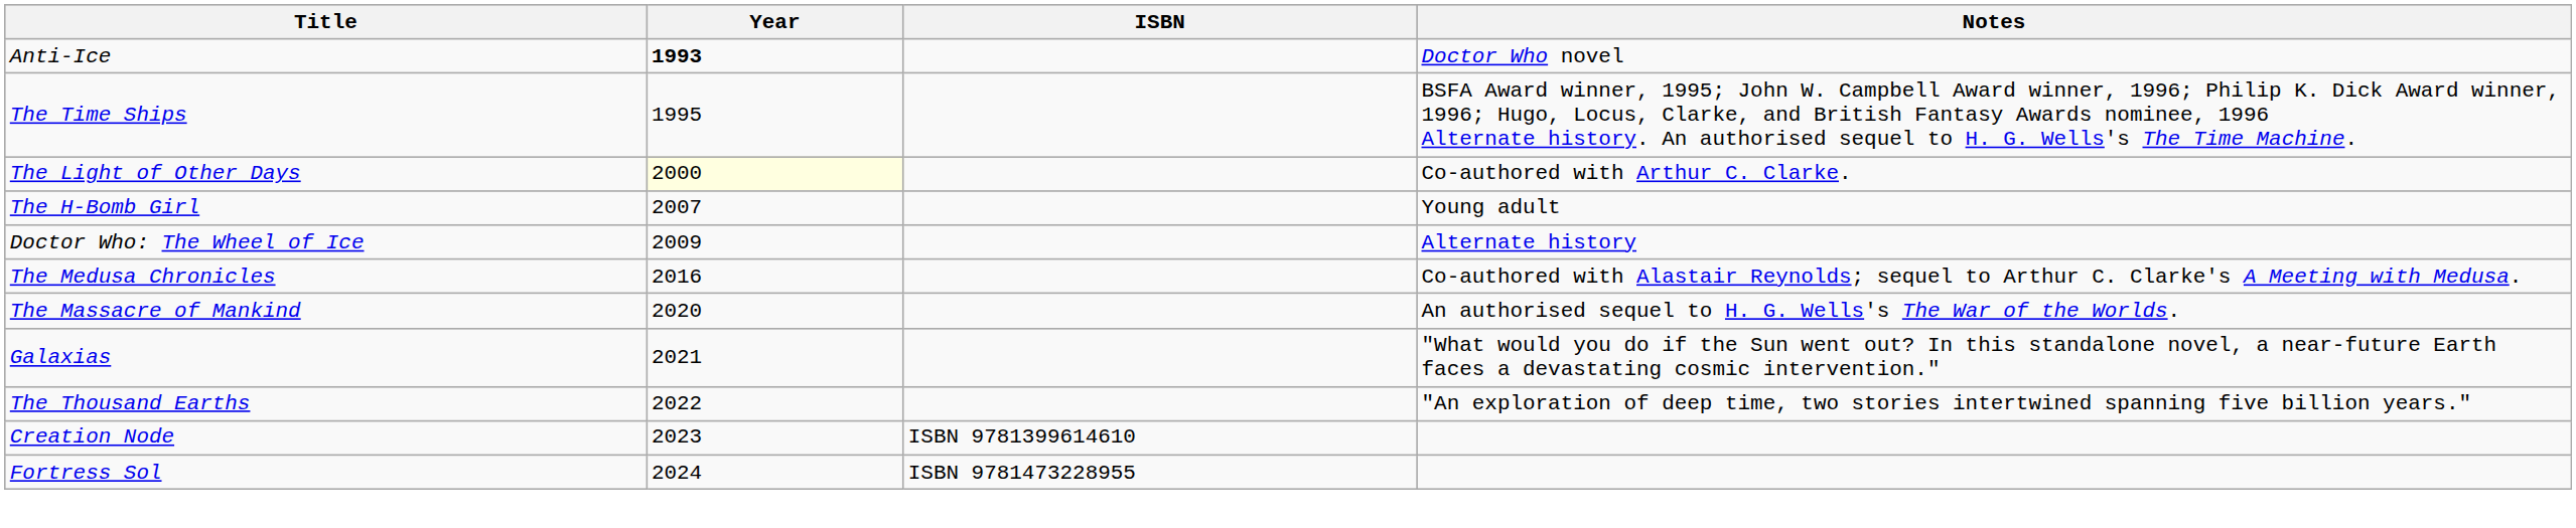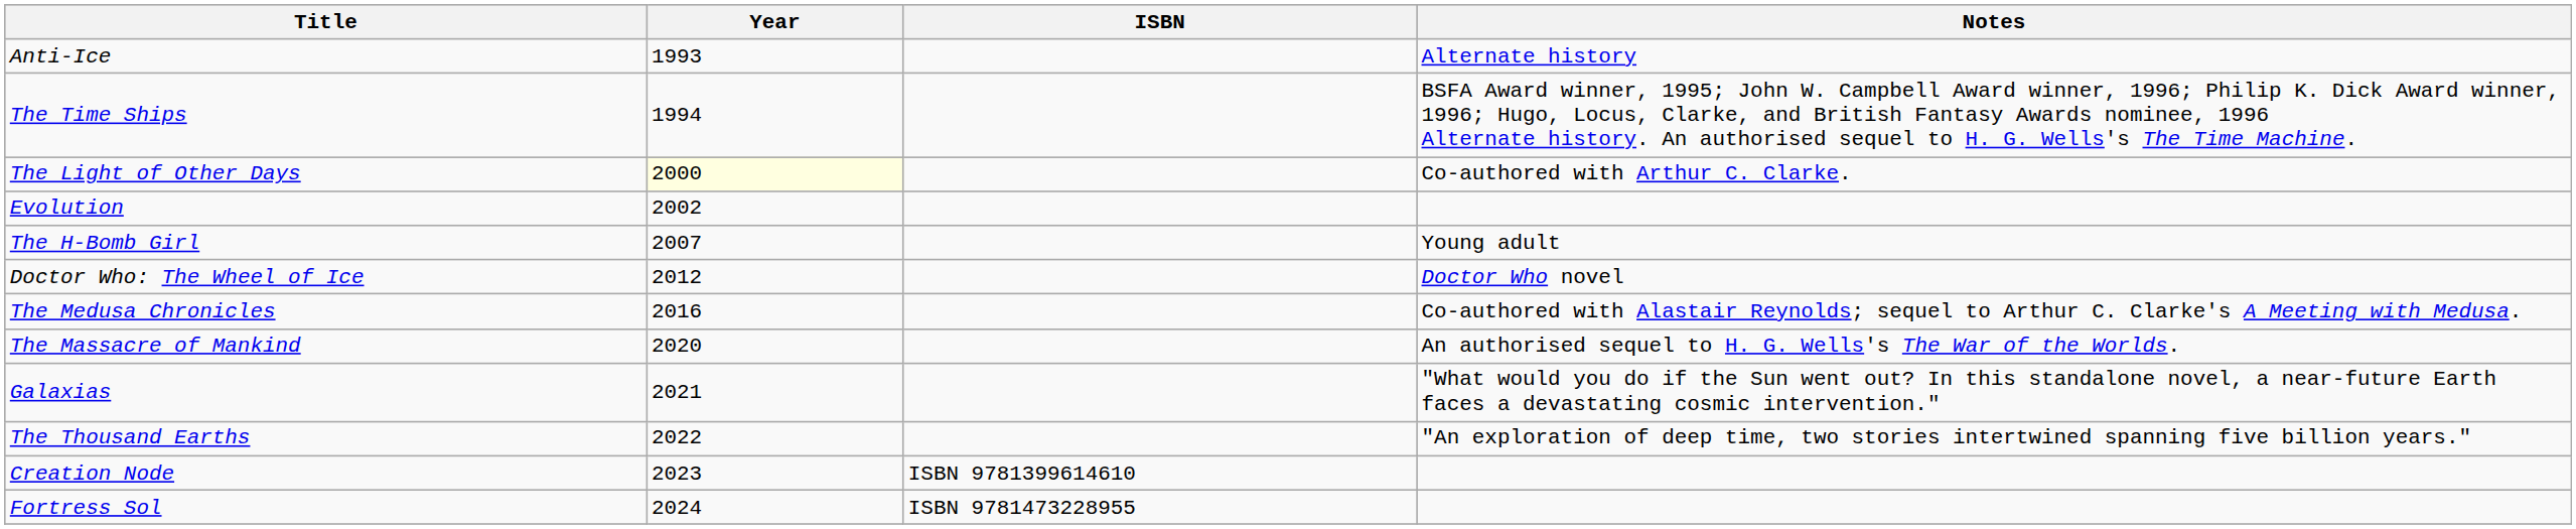Anti-Ice | Year: bold -> normal
Anti-Ice | Notes: Doctor Who novel -> Alternate history
The Time Ships | Year: 1995 -> 1994
+ row: Evolution | 2002
Doctor Who: The Wheel of Ice | Year: 2009 -> 2012
Doctor Who: The Wheel of Ice | Notes: Alternate history -> Doctor Who novel
